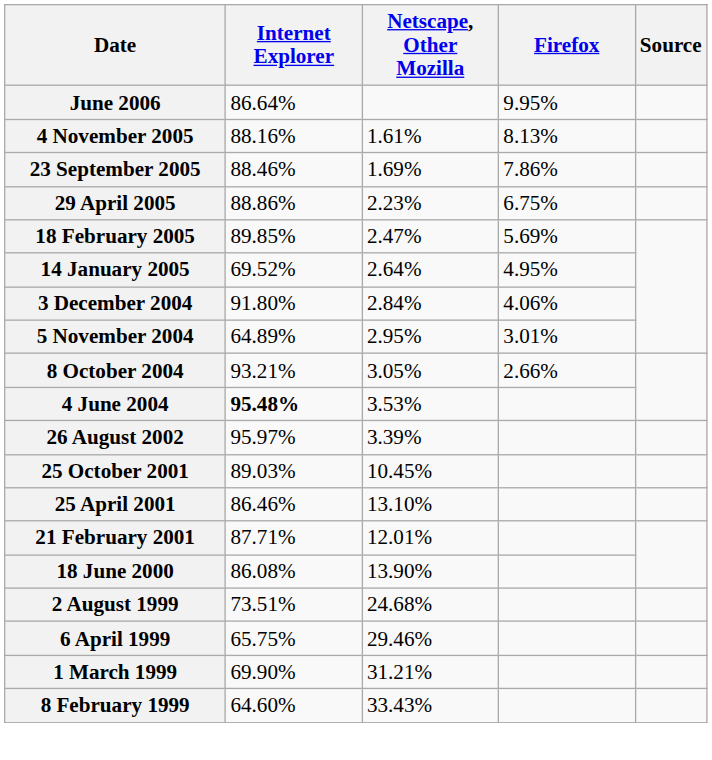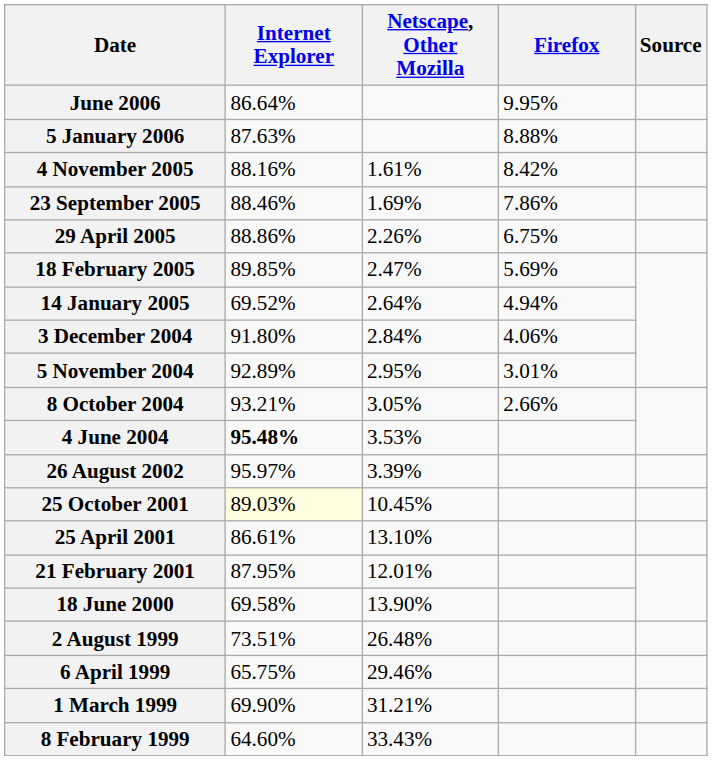+ row: 5 January 2006 | 87.63% | 8.88%
4 November 2005 | Firefox: 8.13% -> 8.42%
29 April 2005 | Netscape, Other Mozilla: 2.23% -> 2.26%
14 January 2005 | Firefox: 4.95% -> 4.94%
5 November 2004 | Internet Explorer: 64.89% -> 92.89%
25 October 2001 | Internet Explorer: no background -> lightyellow background
25 April 2001 | Internet Explorer: 86.46% -> 86.61%
21 February 2001 | Internet Explorer: 87.71% -> 87.95%
18 June 2000 | Internet Explorer: 86.08% -> 69.58%
2 August 1999 | Netscape, Other Mozilla: 24.68% -> 26.48%
